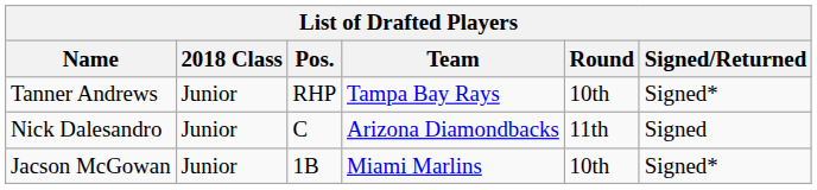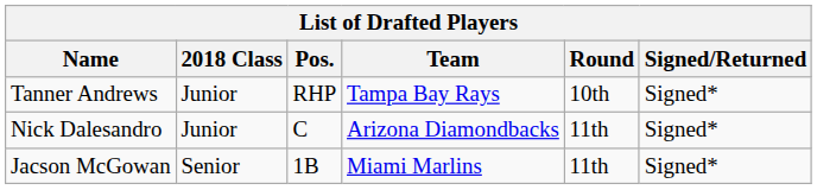Nick Dalesandro | Signed/Returned: Signed -> Signed*
Jacson McGowan | 2018 Class: Junior -> Senior
Jacson McGowan | Round: 10th -> 11th
